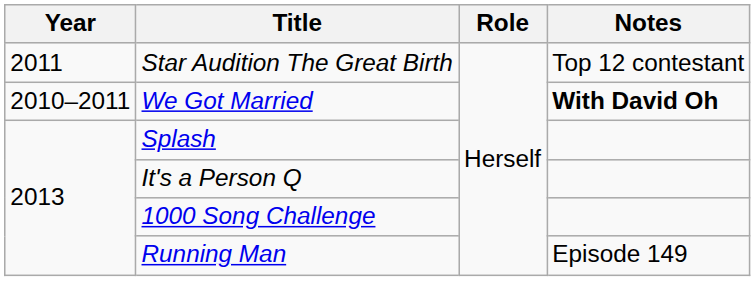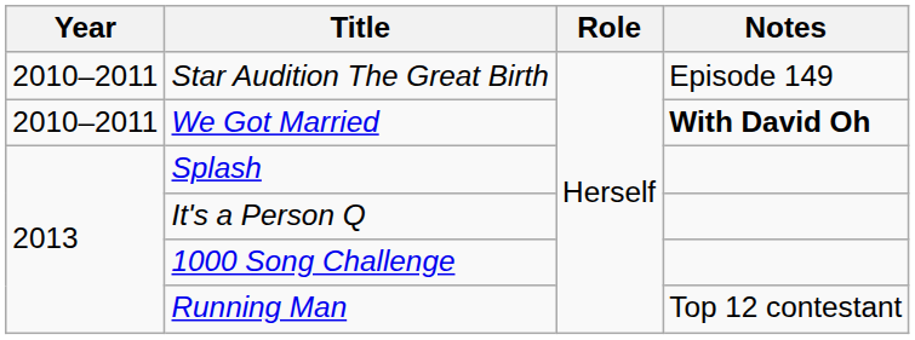Star Audition The Great Birth | Year: 2011 -> 2010–2011
Star Audition The Great Birth | Notes: Top 12 contestant -> Episode 149
Running Man | Notes: Episode 149 -> Top 12 contestant
